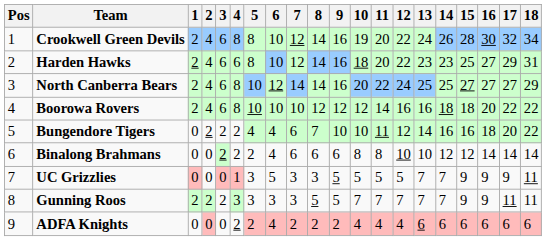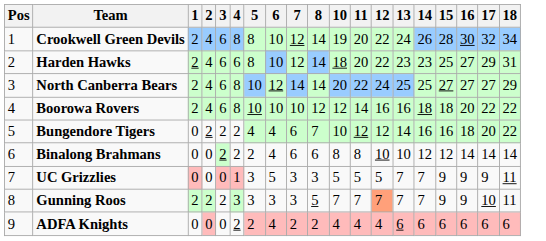- column: 9 | 16 | 16 | 16 | 12 | 10 | 6 | 5 | 5 | 2
Bungendore Tigers | 11: 11 -> 12
Gunning Roos | 12: no background -> lightsalmon background
Gunning Roos | 17: 11 -> 10
